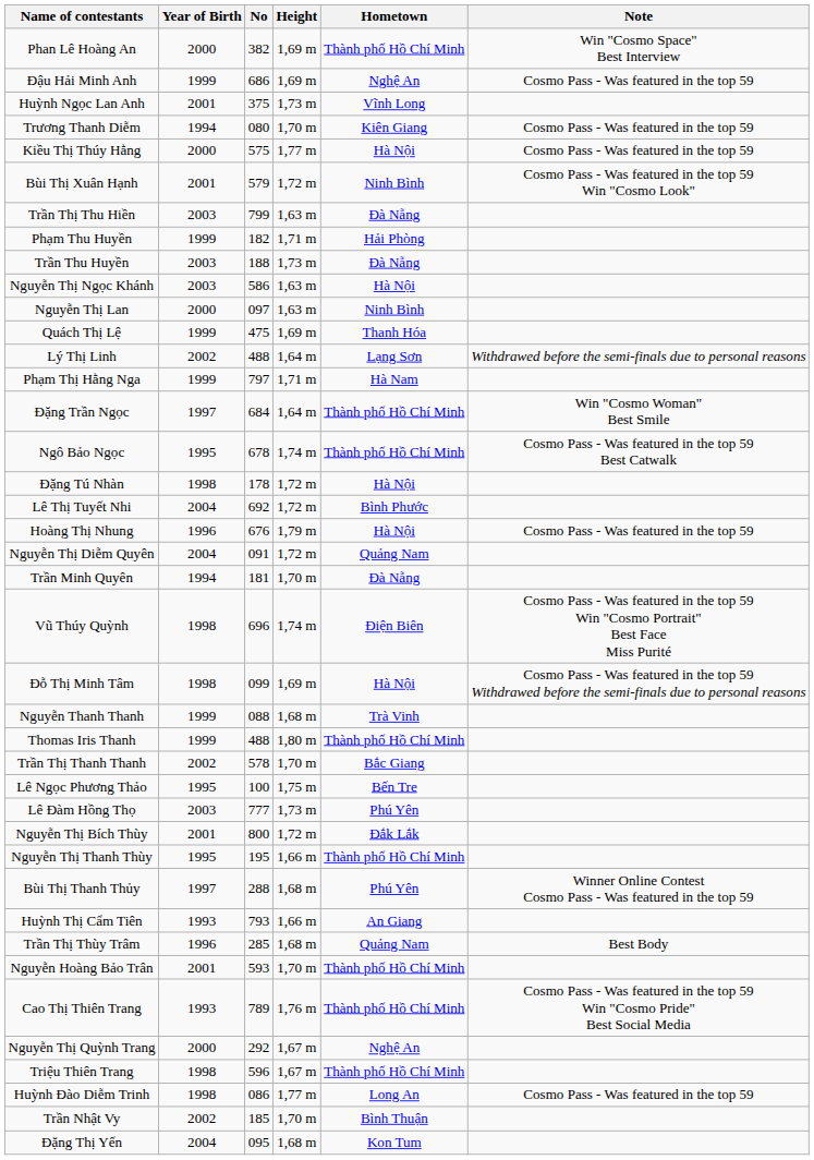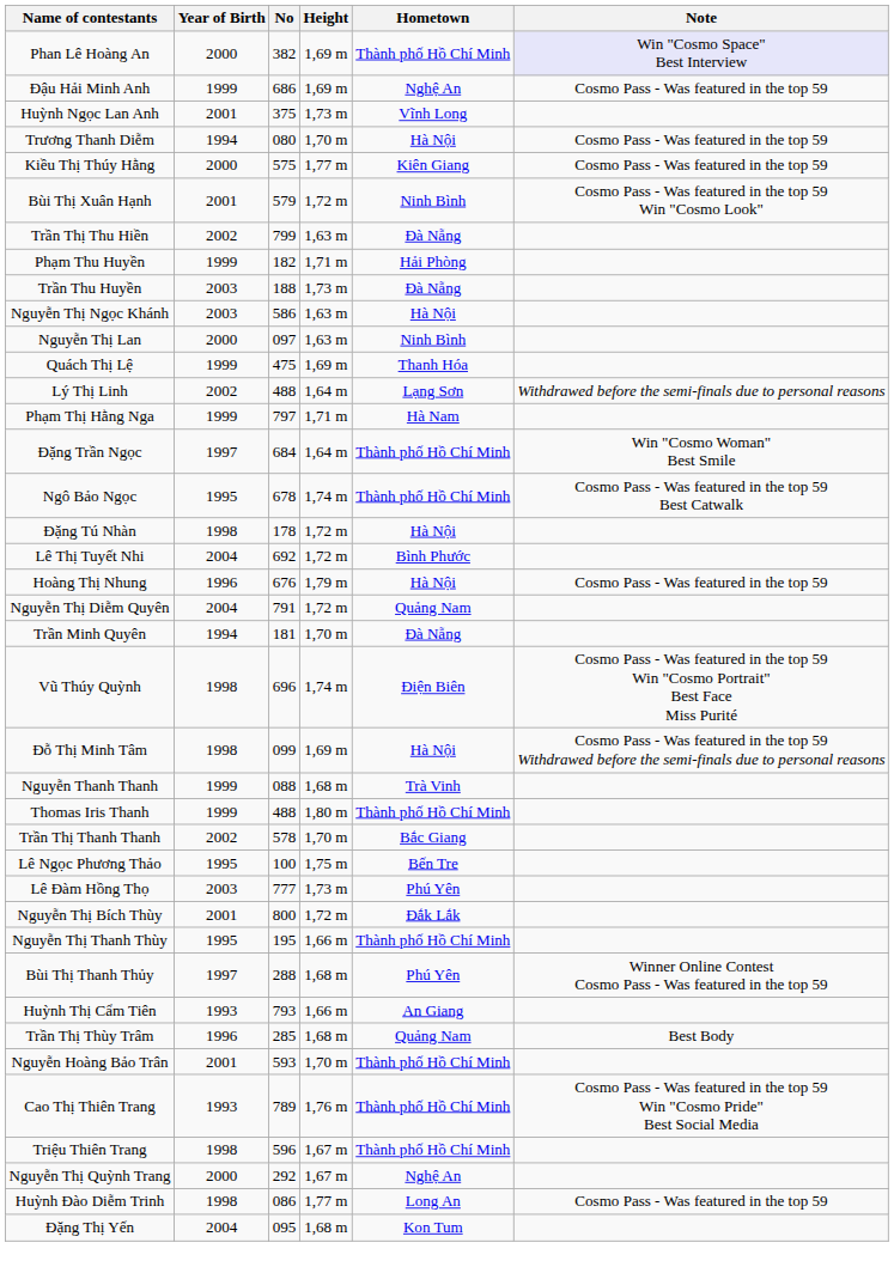Phan Lê Hoàng An | Note: no background -> lavender background
Trương Thanh Diễm | Hometown: Kiên Giang -> Hà Nội
Kiều Thị Thúy Hằng | Hometown: Hà Nội -> Kiên Giang
Trần Thị Thu Hiền | Year of Birth: 2003 -> 2002
Nguyễn Thị Diễm Quyên | No: 091 -> 791
rows swapped: Triệu Thiên Trang <-> Nguyễn Thị Quỳnh Trang
- row: Trần Nhật Vy | 2002 | 185 | 1,70 m | Bình Thuận
